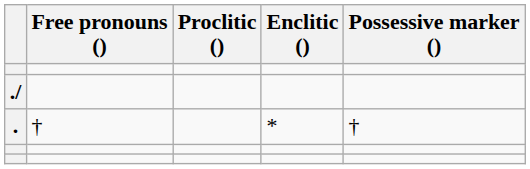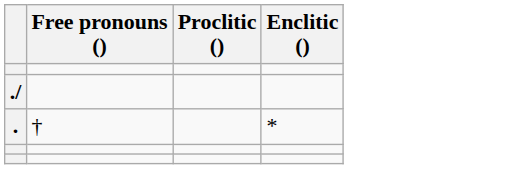- column: Possessive marker () | †
